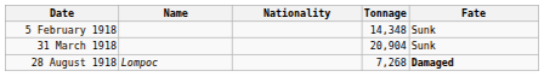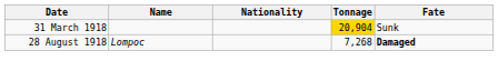- row: 5 February 1918 | 14,348 | Sunk
31 March 1918 | Tonnage: no background -> gold background
